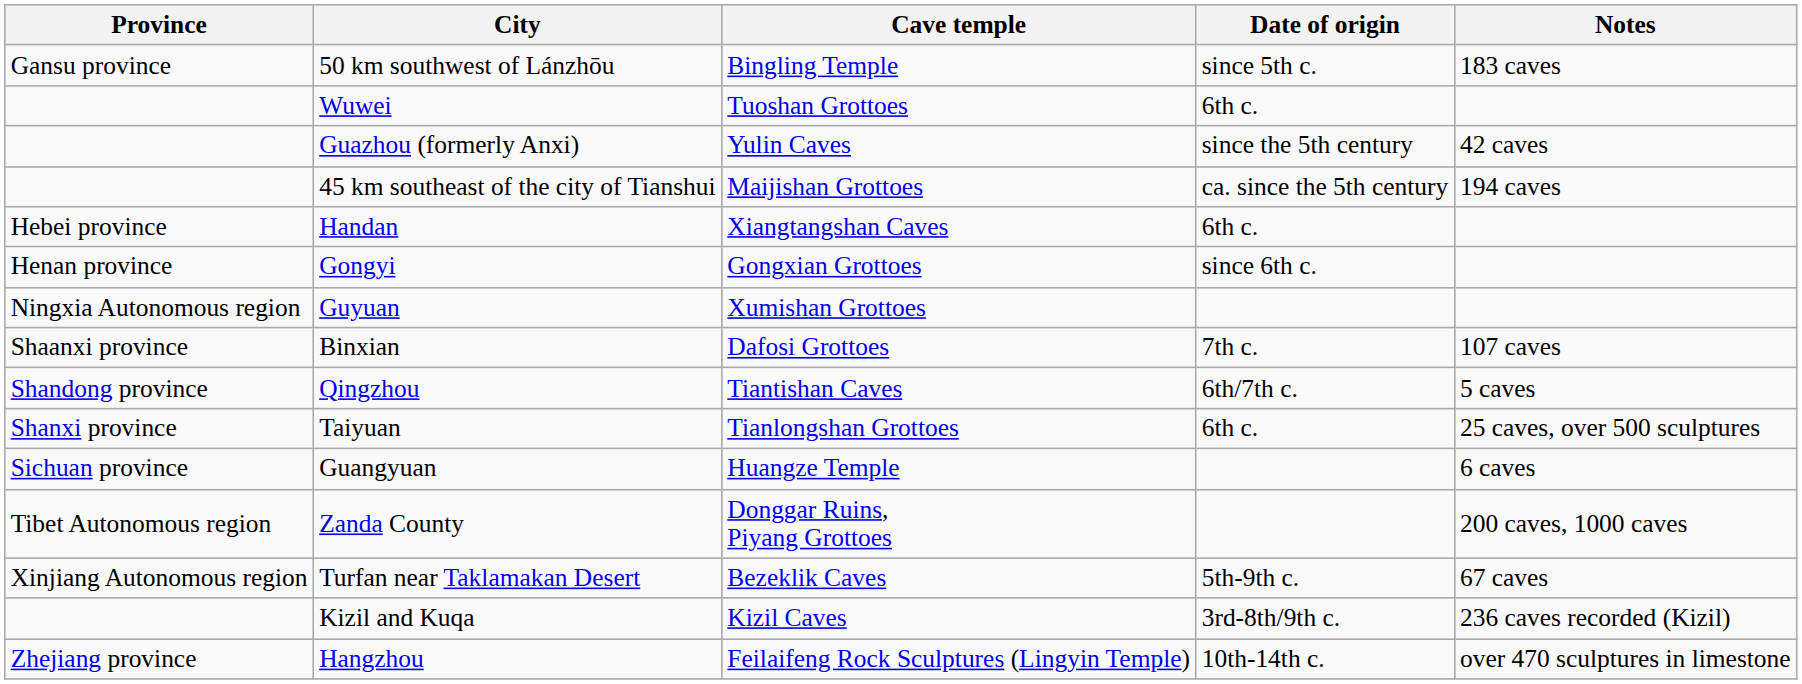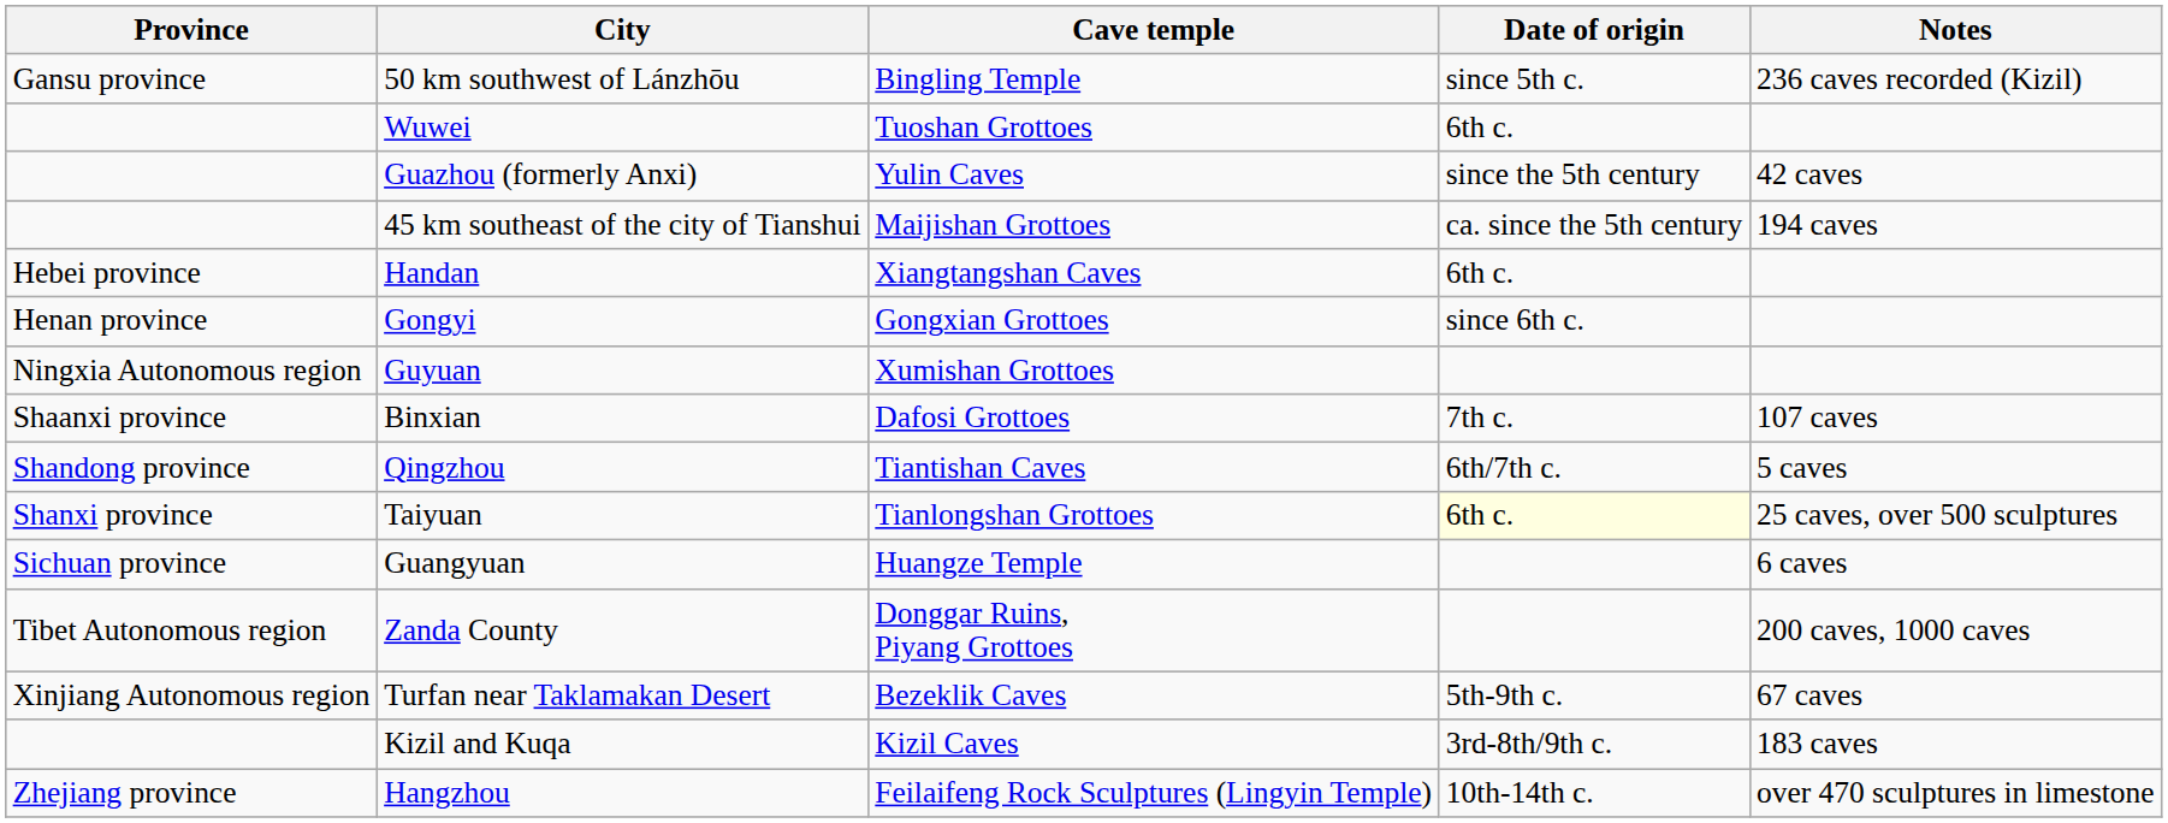50 km southwest of Lánzhōu | Notes: 183 caves -> 236 caves recorded (Kizil)
Taiyuan | Date of origin: no background -> lightyellow background
Kizil and Kuqa | Notes: 236 caves recorded (Kizil) -> 183 caves
